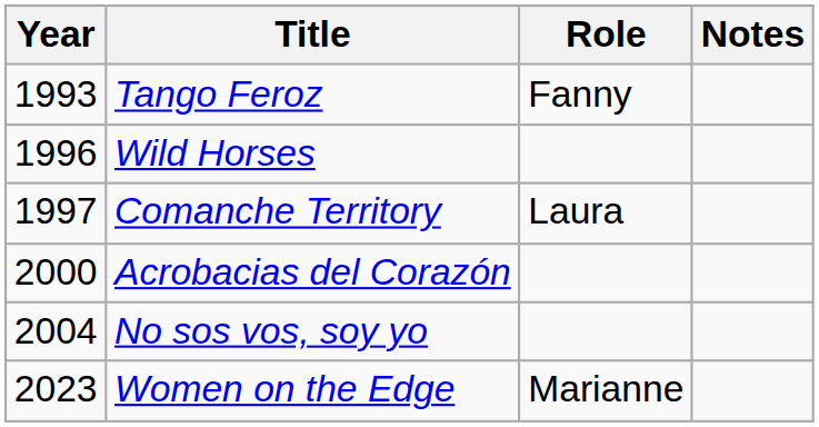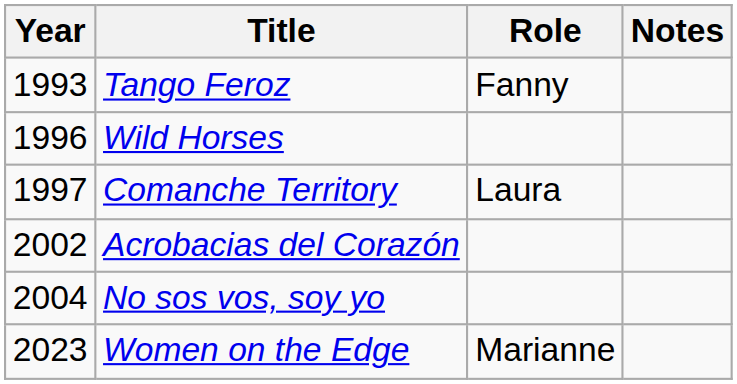Acrobacias del Corazón | Year: 2000 -> 2002
